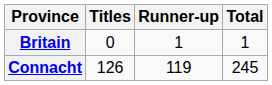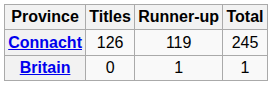rows swapped: Connacht <-> Britain
